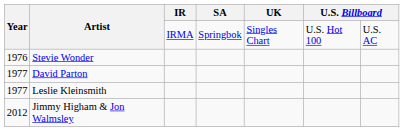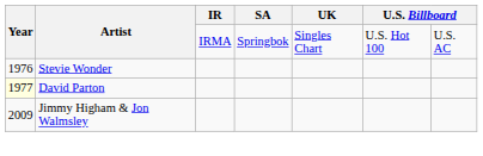David Parton | Year: no background -> lightyellow background
- row: 1977 | Leslie Kleinsmith
Jimmy Higham & Jon Walmsley | Year: 2012 -> 2009
